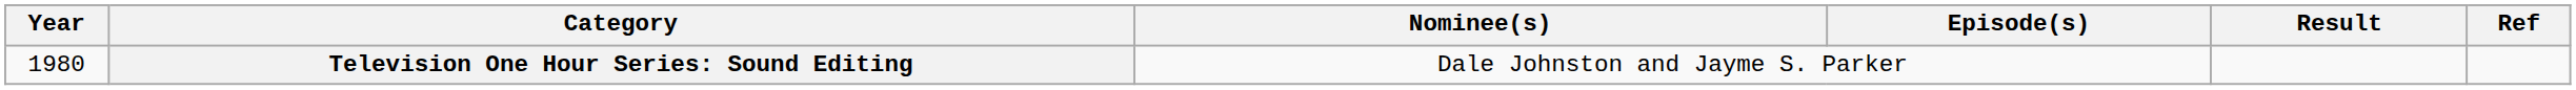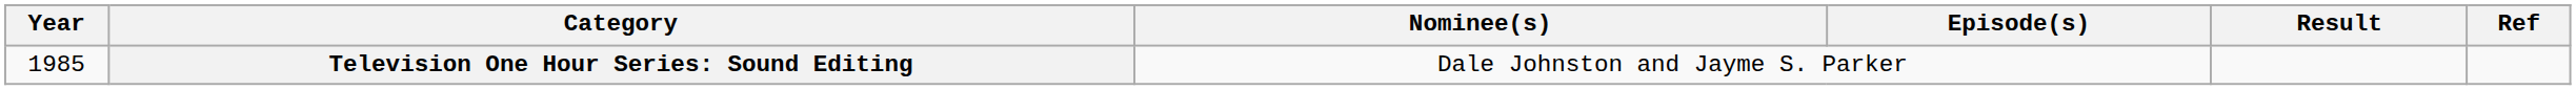Television One Hour Series: Sound Editing | Year: 1980 -> 1985
